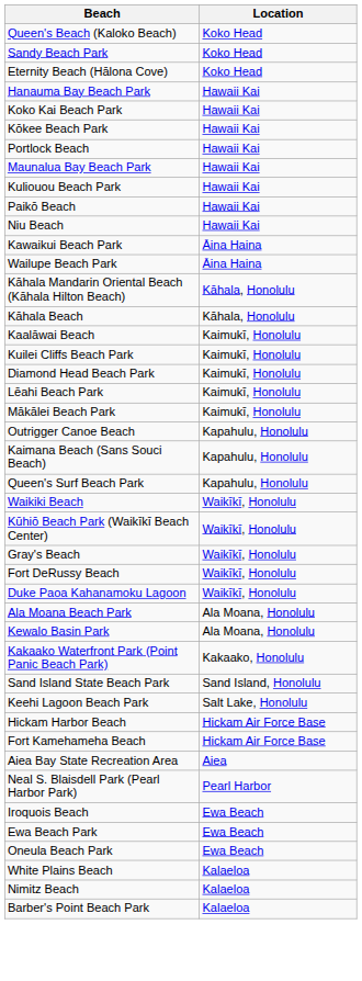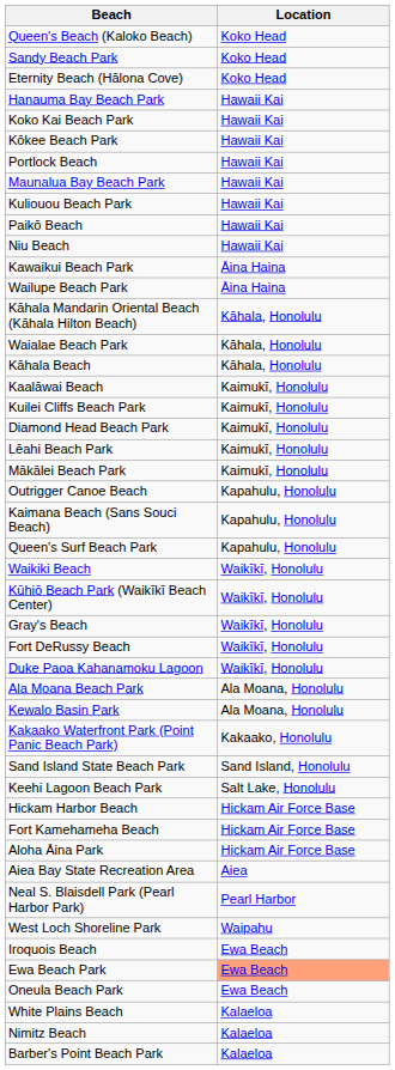+ row: Waialae Beach Park | Kāhala, Honolulu
+ row: Aloha Āina Park | Hickam Air Force Base
+ row: West Loch Shoreline Park | Waipahu
Ewa Beach Park | Location: no background -> lightsalmon background
